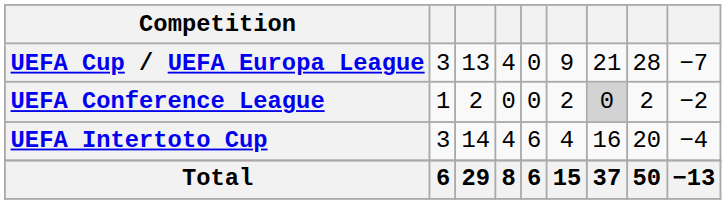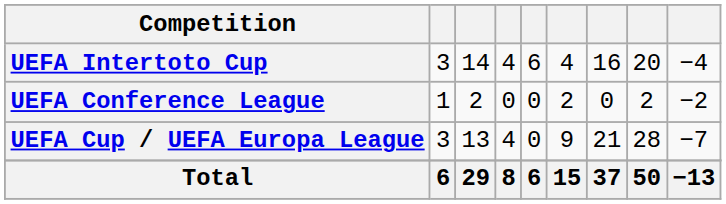rows swapped: UEFA Cup / UEFA Europa League <-> UEFA Intertoto Cup
UEFA Conference League | column 7: lightgrey background -> no background
